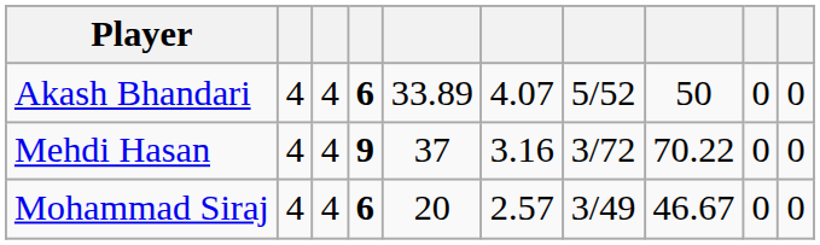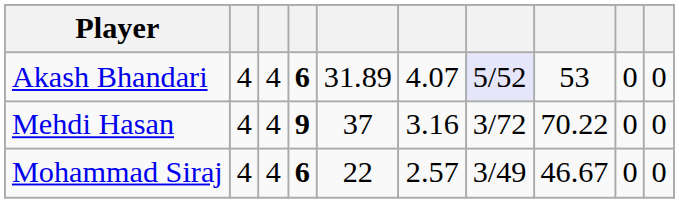Akash Bhandari | column 5: 33.89 -> 31.89
Akash Bhandari | column 7: no background -> lavender background
Akash Bhandari | column 8: 50 -> 53
Mohammad Siraj | column 5: 20 -> 22
